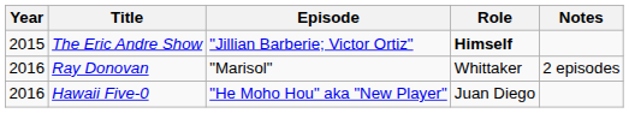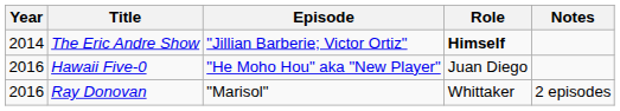The Eric Andre Show | Year: 2015 -> 2014
rows swapped: Hawaii Five-0 <-> Ray Donovan
